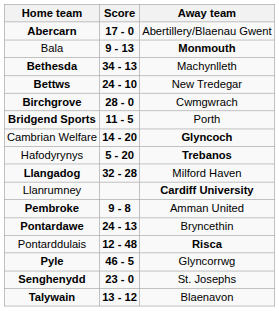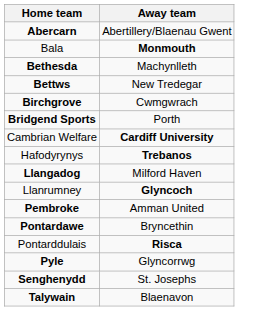- column: Score | 17 - 0 | 9 - 13 | 34 - 13 | 24 - 10 | 28 - 0 | 11 - 5 | 14 - 20 | 5 - 20 | 32 - 28 | 9 - 8 | 24 - 13 | 12 - 48 | 46 - 5 | 23 - 0 | 13 - 12
Cambrian Welfare | Away team: Glyncoch -> Cardiff University
Llanrumney | Away team: Cardiff University -> Glyncoch
